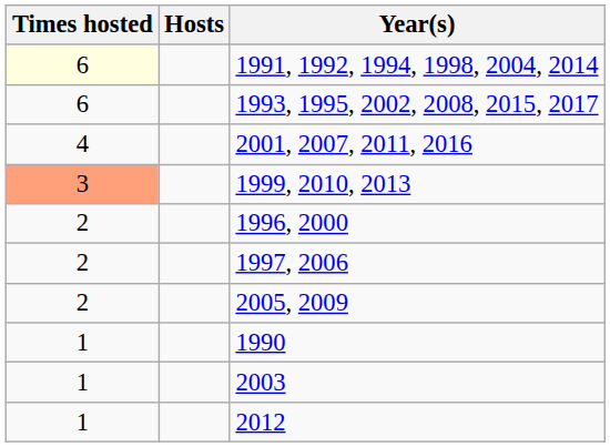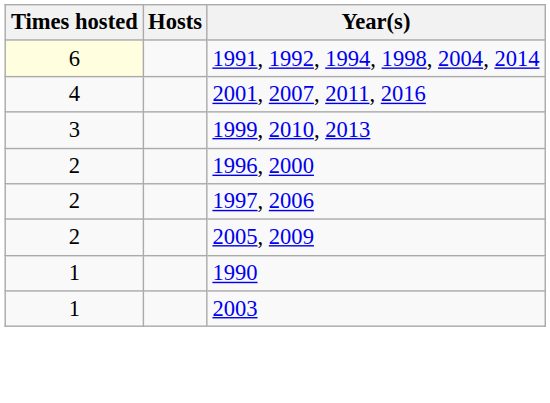- row: 6 | 1993, 1995, 2002, 2008, 2015, 2017
1999, 2010, 2013 | Times hosted: lightsalmon background -> no background
- row: 1 | 2012
